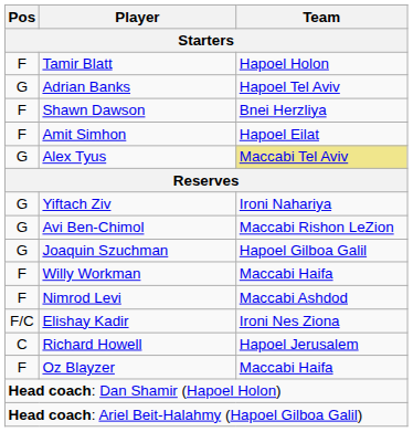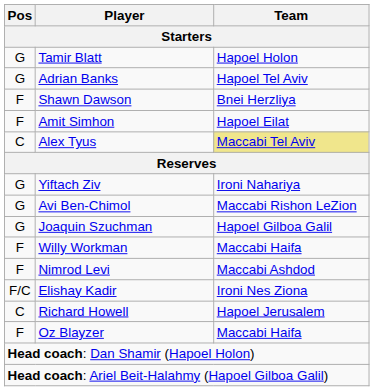Tamir Blatt | Pos: F -> G
Alex Tyus | Pos: G -> C
